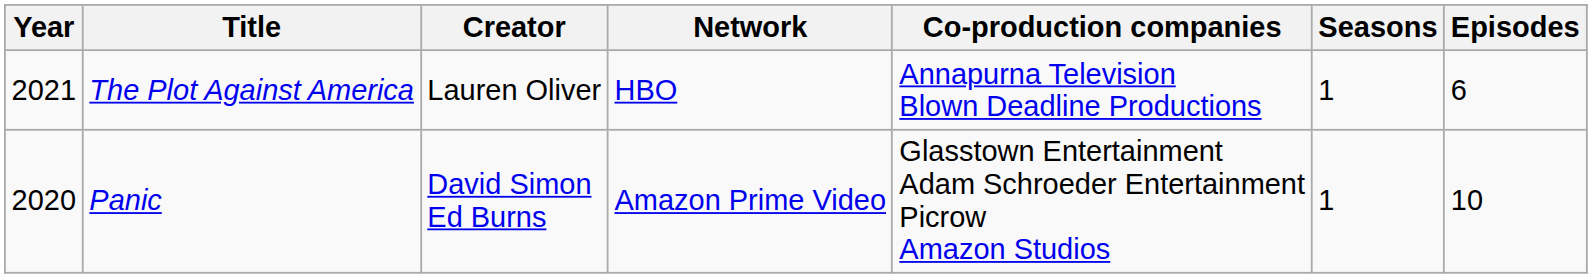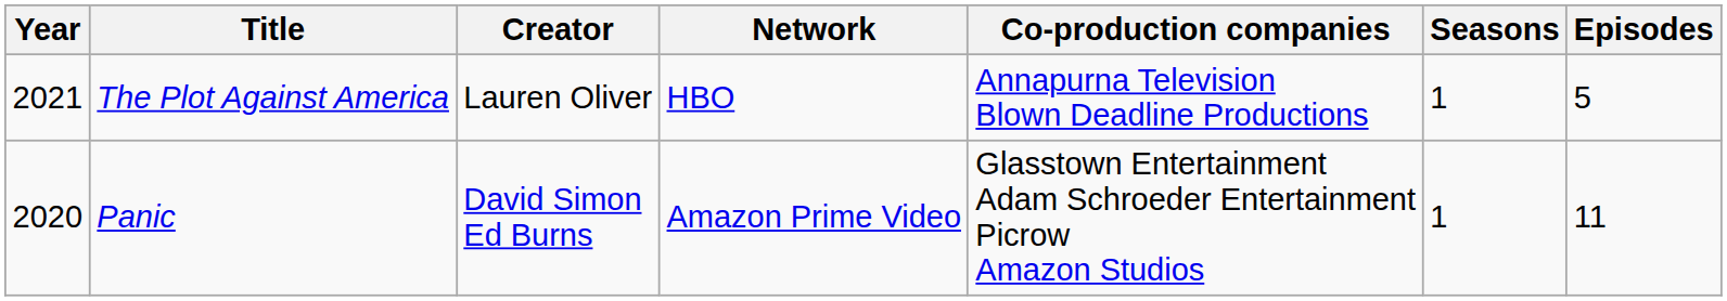The Plot Against America | Episodes: 6 -> 5
Panic | Episodes: 10 -> 11
